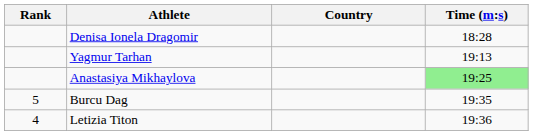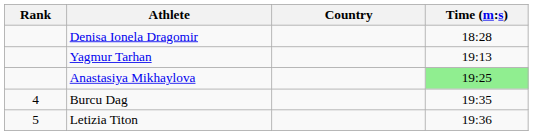Burcu Dag | Rank: 5 -> 4
Letizia Titon | Rank: 4 -> 5
